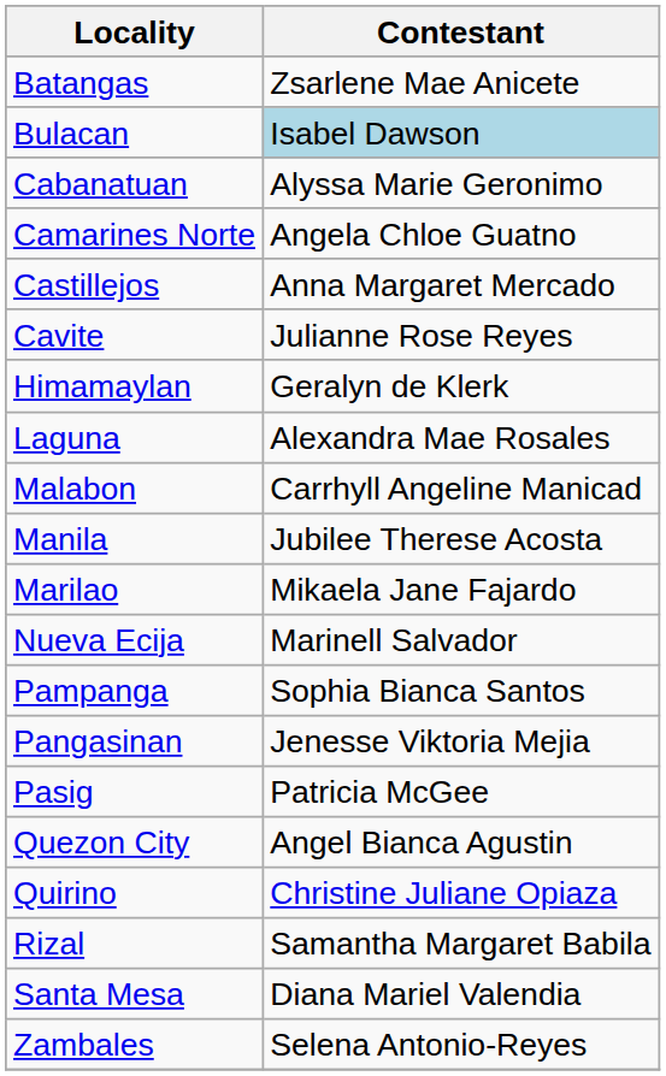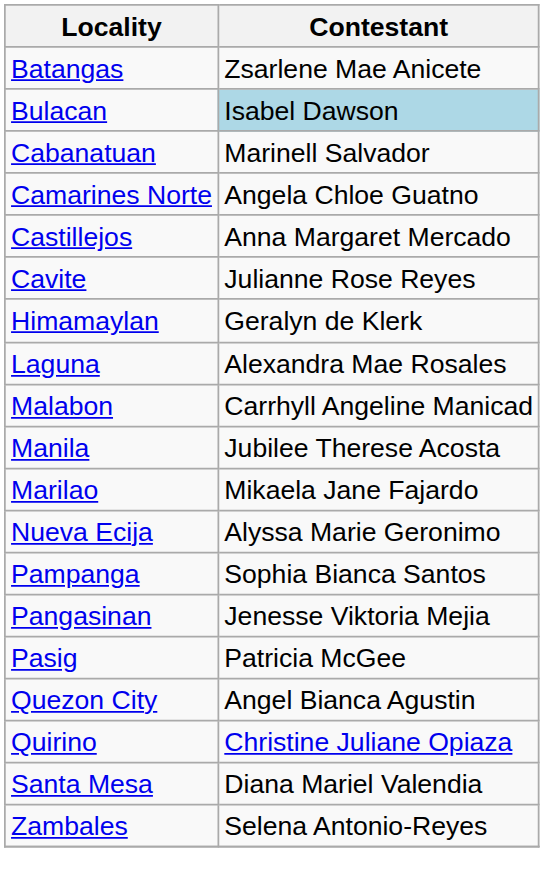Cabanatuan | Contestant: Alyssa Marie Geronimo -> Marinell Salvador
Nueva Ecija | Contestant: Marinell Salvador -> Alyssa Marie Geronimo
- row: Rizal | Samantha Margaret Babila
